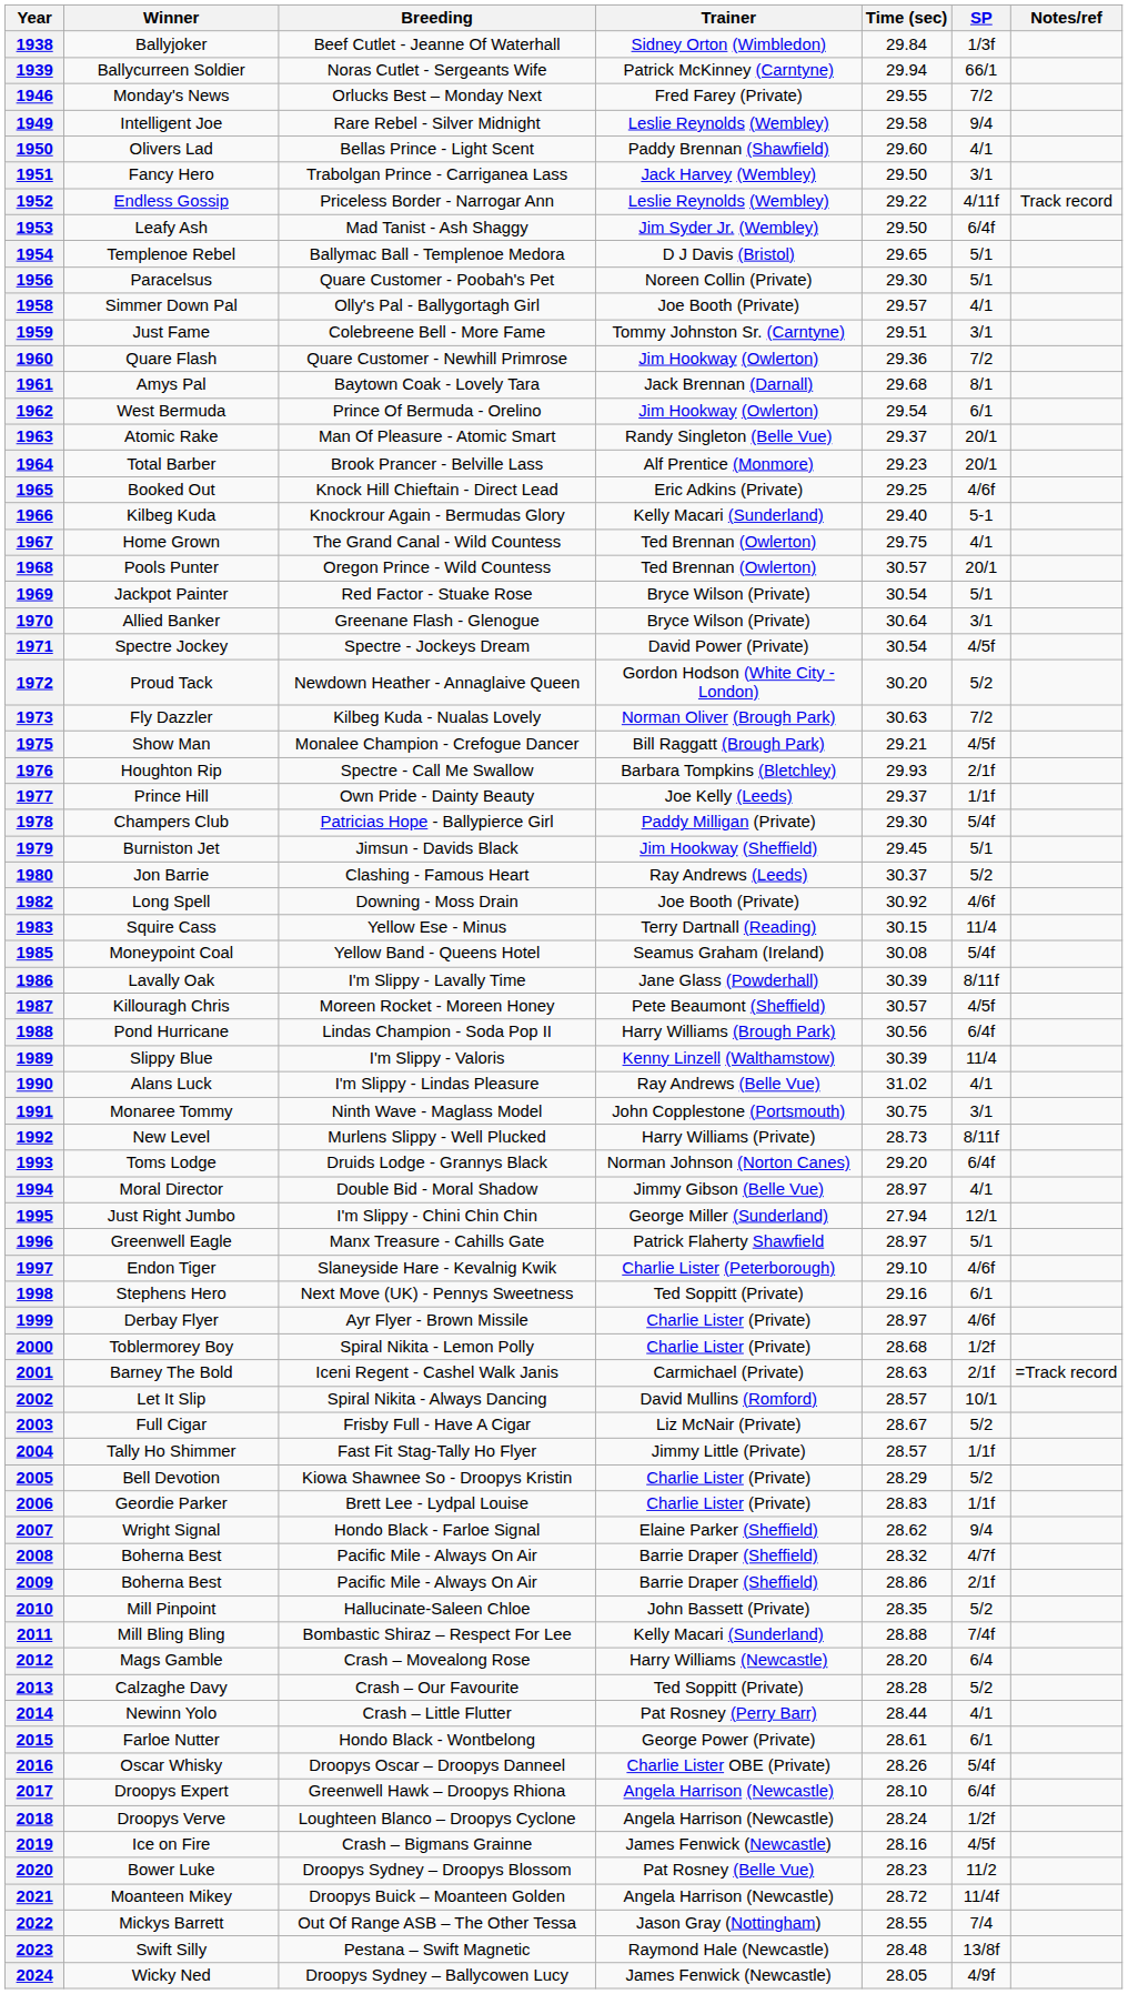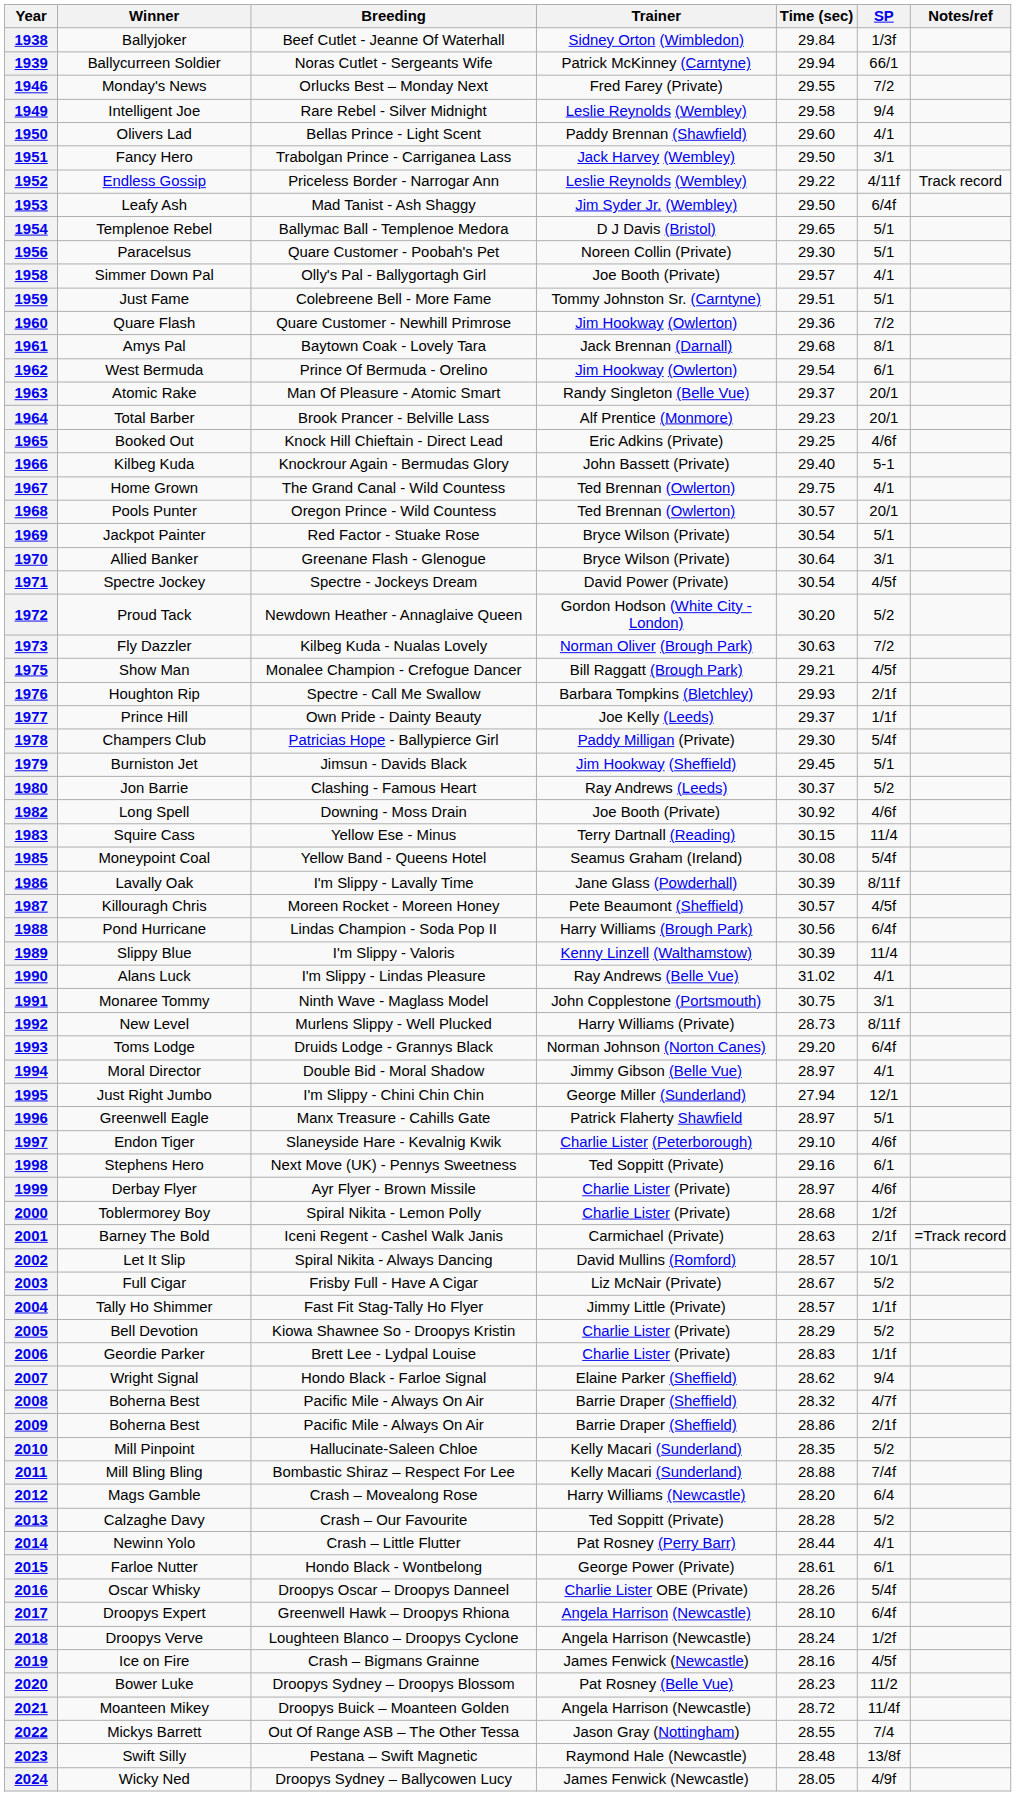1959 | SP: 3/1 -> 5/1
1966 | Trainer: Kelly Macari (Sunderland) -> John Bassett (Private)
2010 | Trainer: John Bassett (Private) -> Kelly Macari (Sunderland)
